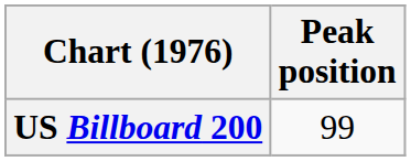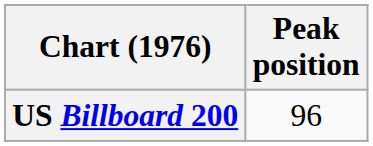US Billboard 200 | Peak position: 99 -> 96
